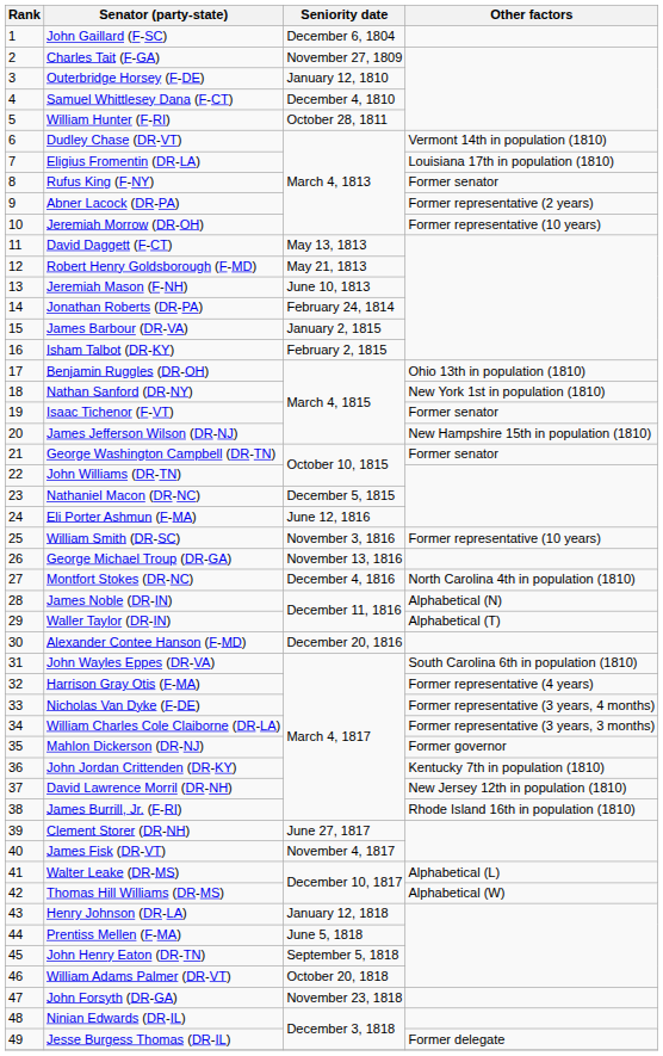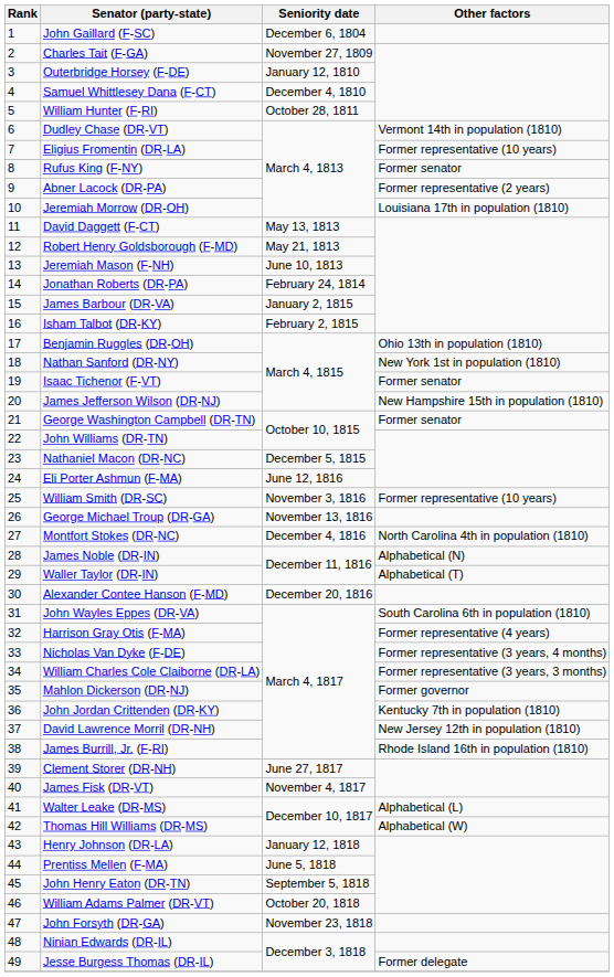Eligius Fromentin (DR-LA) | Other factors: Louisiana 17th in population (1810) -> Former representative (10 years)
Jeremiah Morrow (DR-OH) | Other factors: Former representative (10 years) -> Louisiana 17th in population (1810)
